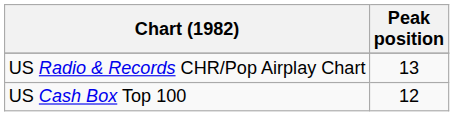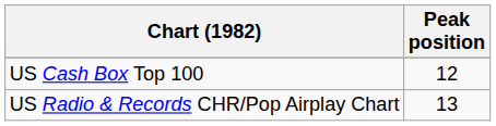rows swapped: US Cash Box Top 100 <-> US Radio & Records CHR/Pop Airplay Chart
